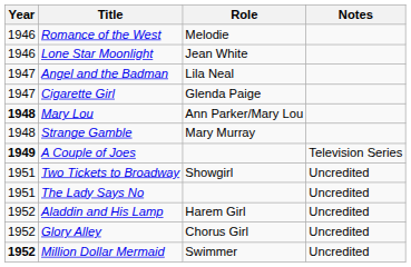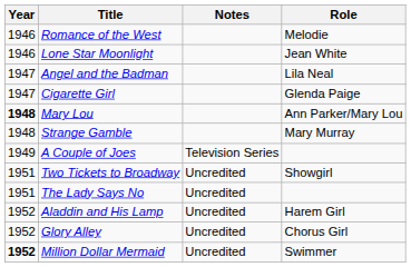columns swapped: Role <-> Notes
A Couple of Joes | Year: bold -> normal
